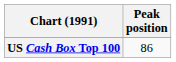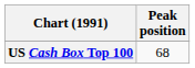US Cash Box Top 100 | Peak position: 86 -> 68
